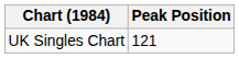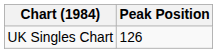UK Singles Chart | Peak Position: 121 -> 126
